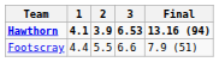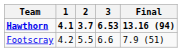Hawthorn | 2: 3.9 -> 3.7
Footscray | 1: 4.4 -> 4.2
